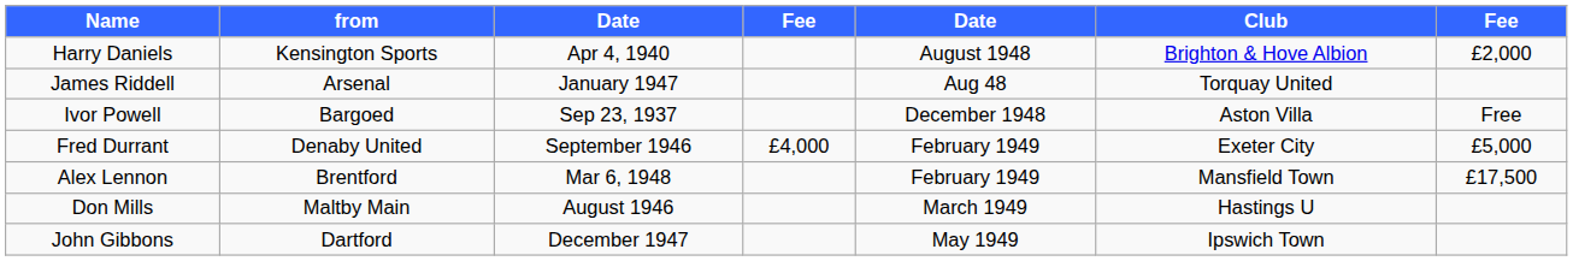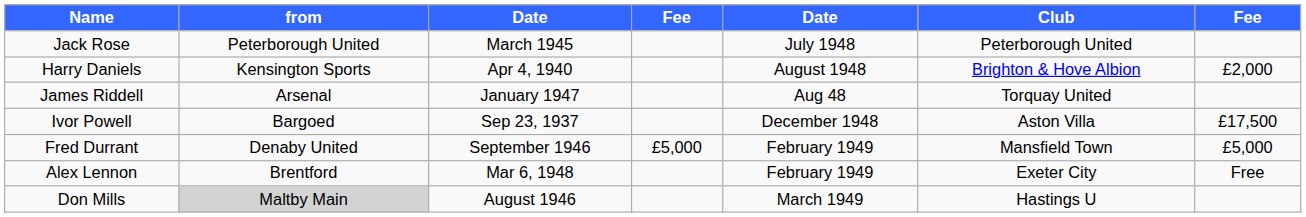+ row: Jack Rose | Peterborough United | March 1945 | July 1948 | Peterborough United
Ivor Powell | column 7: Free -> £17,500
Fred Durrant | column 4: £4,000 -> £5,000
Fred Durrant | Club: Exeter City -> Mansfield Town
Alex Lennon | Club: Mansfield Town -> Exeter City
Alex Lennon | column 7: £17,500 -> Free
Don Mills | from: no background -> lightgrey background
- row: John Gibbons | Dartford | December 1947 | May 1949 | Ipswich Town
